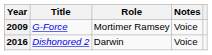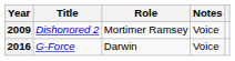2009 | Title: G-Force -> Dishonored 2
2016 | Title: Dishonored 2 -> G-Force
